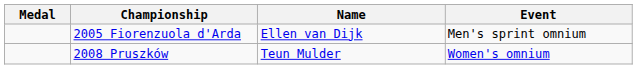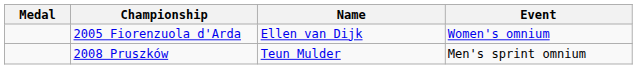2005 Fiorenzuola d'Arda | Event: Men's sprint omnium -> Women's omnium
2008 Pruszków | Event: Women's omnium -> Men's sprint omnium
